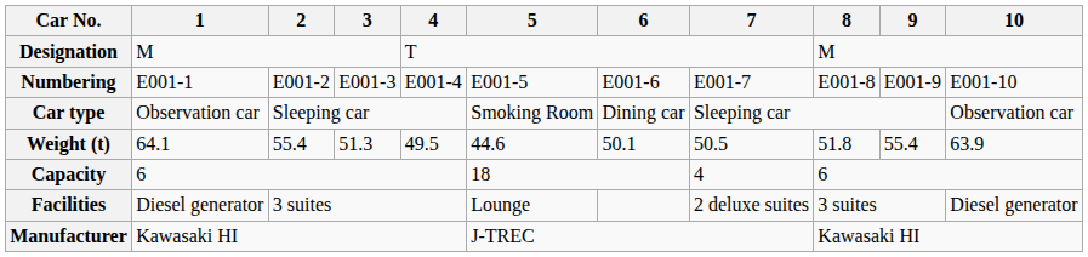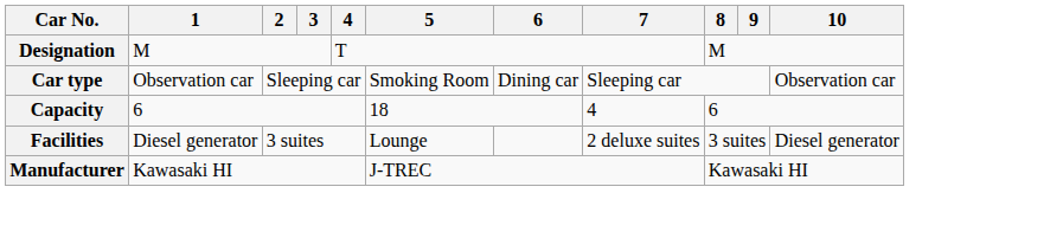- row: Numbering | E001-1 | E001-2 | E001-3 | E001-4 | E001-5 | E001-6 | E001-7 | E001-8 | E001-9 | E001-10
- row: Weight (t) | 64.1 | 55.4 | 51.3 | 49.5 | 44.6 | 50.1 | 50.5 | 51.8 | 55.4 | 63.9
